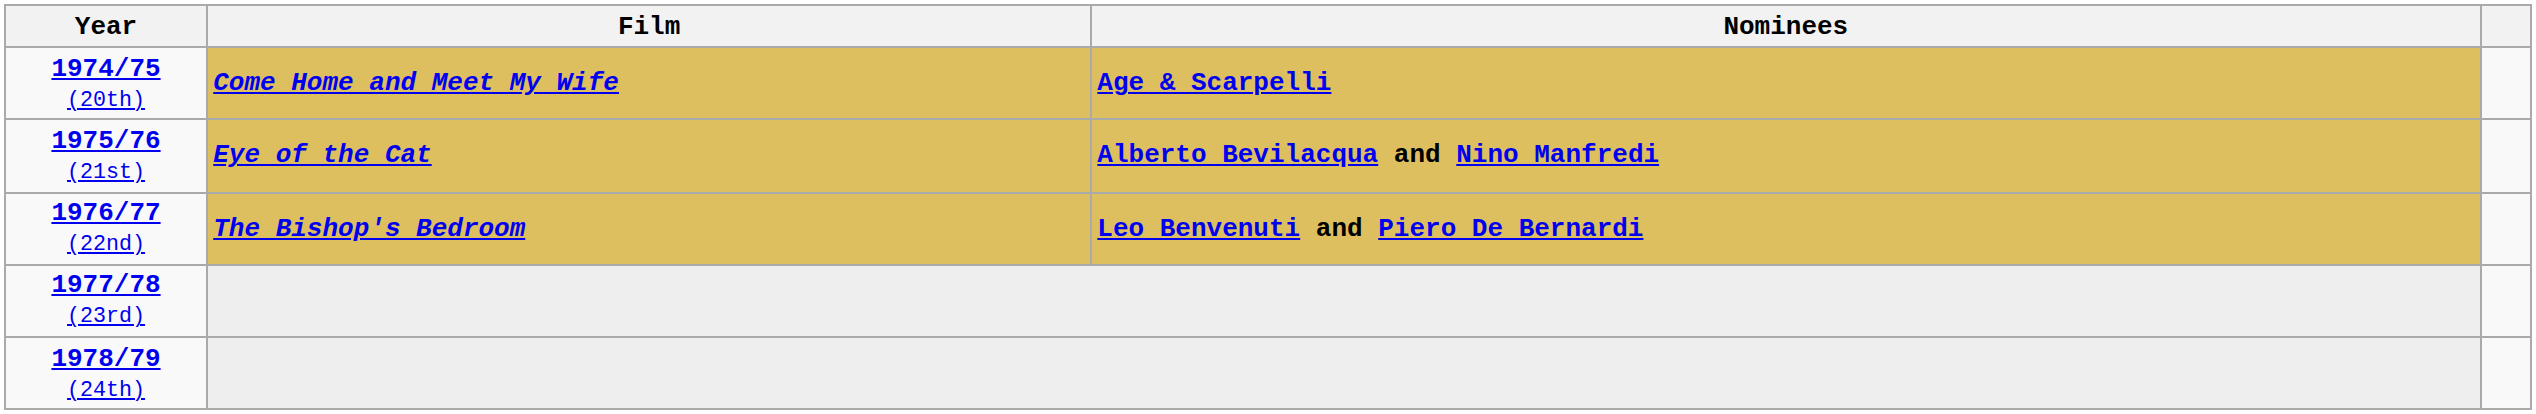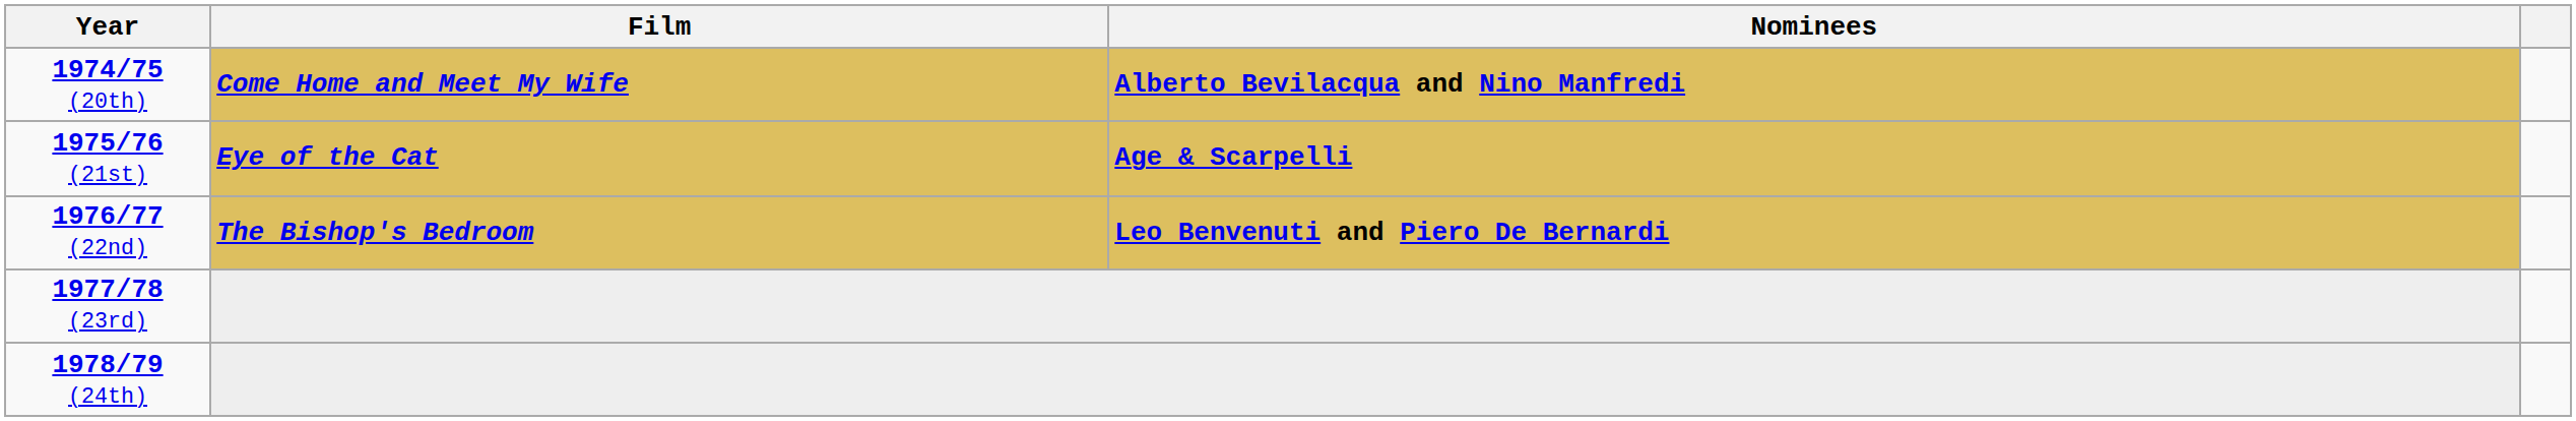1974/75 (20th) / Come Home and Meet My Wife | Nominees: Age & Scarpelli -> Alberto Bevilacqua and Nino Manfredi
1975/76 (21st) / Eye of the Cat | Nominees: Alberto Bevilacqua and Nino Manfredi -> Age & Scarpelli
